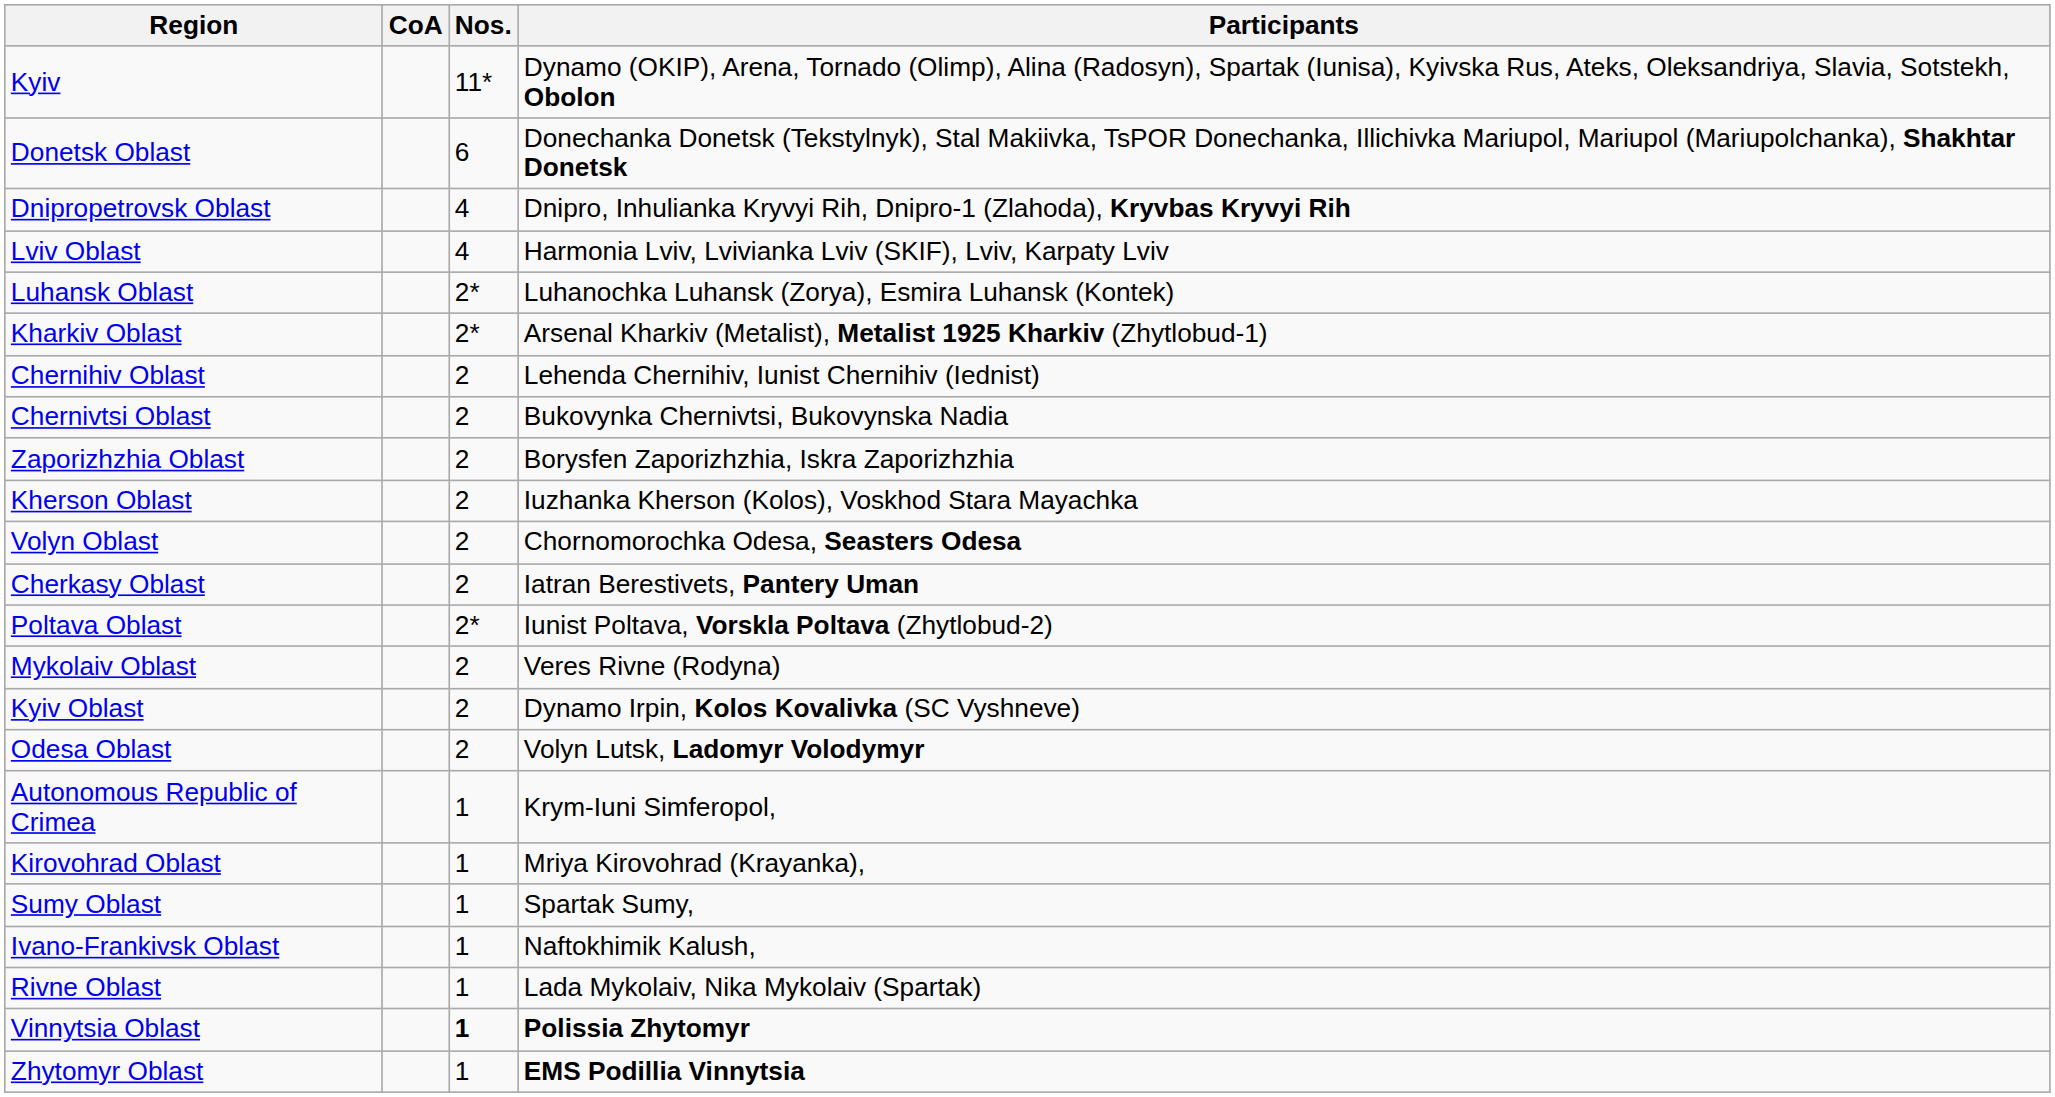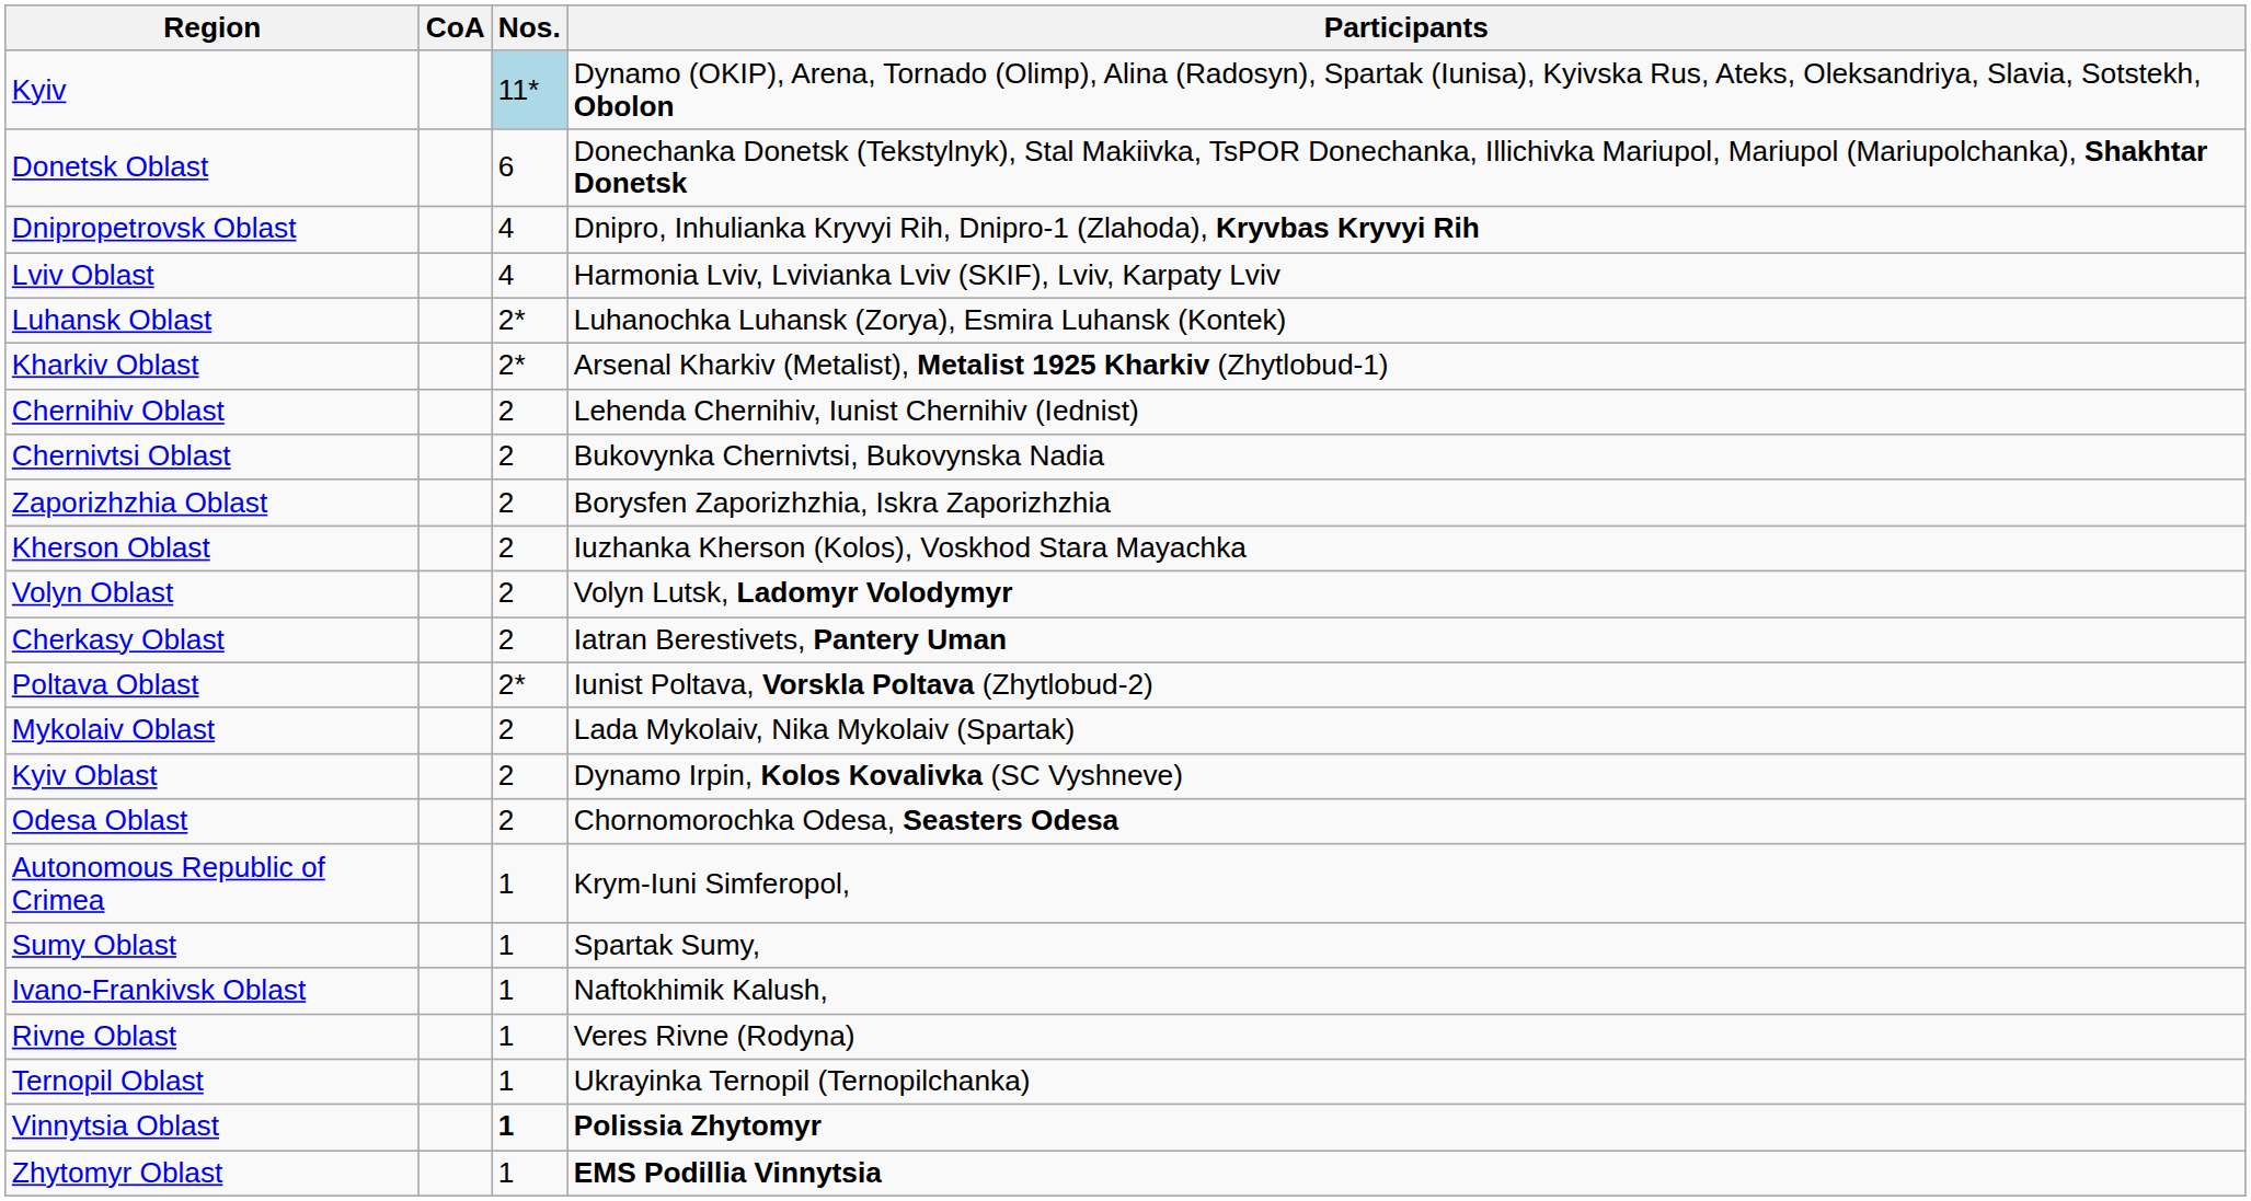Kyiv | Nos.: no background -> lightblue background
Volyn Oblast | Participants: Chornomorochka Odesa, Seasters Odesa -> Volyn Lutsk, Ladomyr Volodymyr
Mykolaiv Oblast | Participants: Veres Rivne (Rodyna) -> Lada Mykolaiv, Nika Mykolaiv (Spartak)
Odesa Oblast | Participants: Volyn Lutsk, Ladomyr Volodymyr -> Chornomorochka Odesa, Seasters Odesa
- row: Kirovohrad Oblast | 1 | Mriya Kirovohrad (Krayanka),
Rivne Oblast | Participants: Lada Mykolaiv, Nika Mykolaiv (Spartak) -> Veres Rivne (Rodyna)
+ row: Ternopil Oblast | 1 | Ukrayinka Ternopil (Ternopilchanka)
